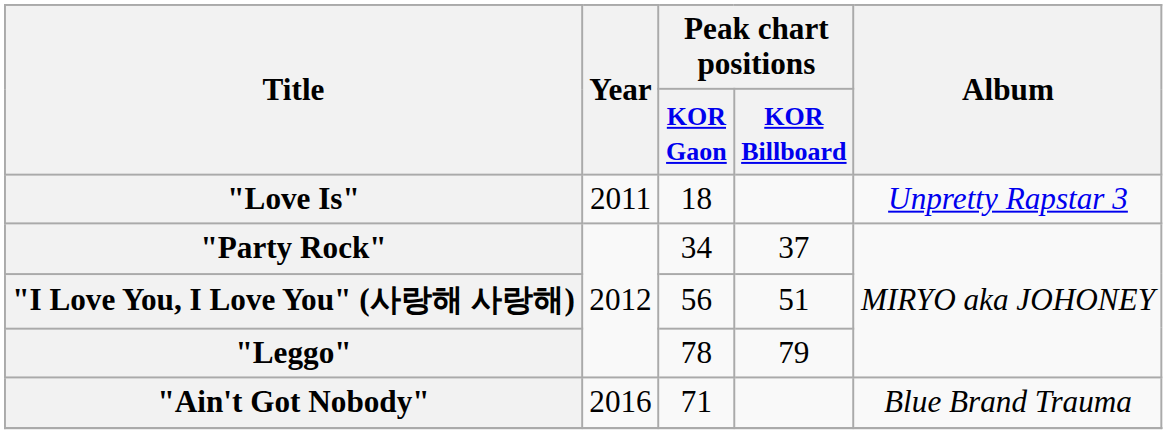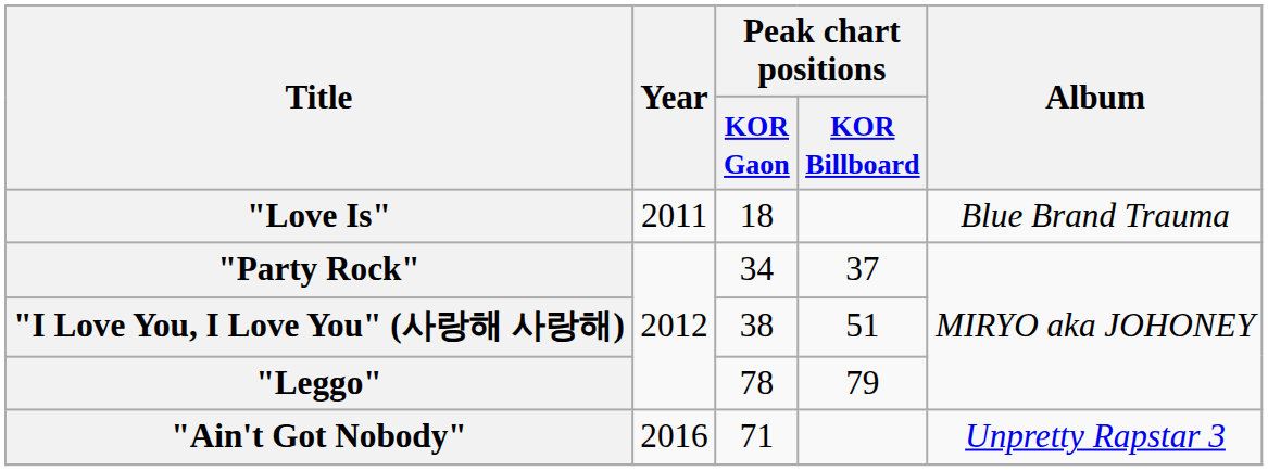"Love Is" | Album: Unpretty Rapstar 3 -> Blue Brand Trauma
"I Love You, I Love You" (사랑해 사랑해) | Peak chart positions / KOR Gaon: 56 -> 38
"Ain't Got Nobody" | Album: Blue Brand Trauma -> Unpretty Rapstar 3
